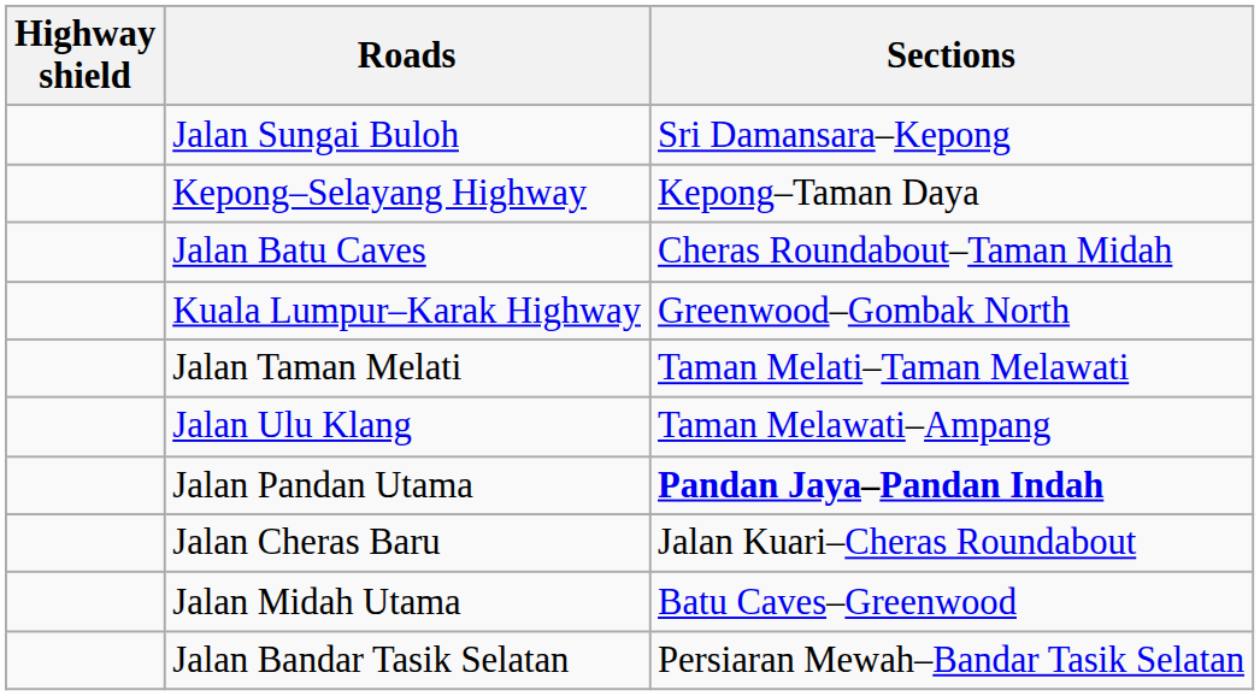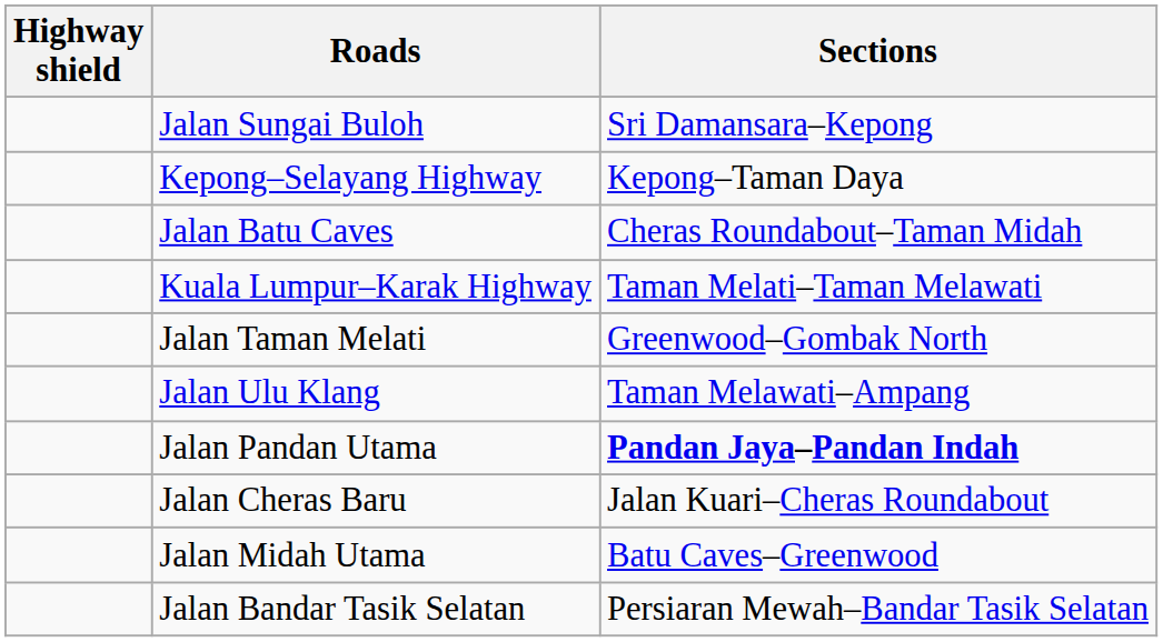Kuala Lumpur–Karak Highway | Sections: Greenwood–Gombak North -> Taman Melati–Taman Melawati
Jalan Taman Melati | Sections: Taman Melati–Taman Melawati -> Greenwood–Gombak North
